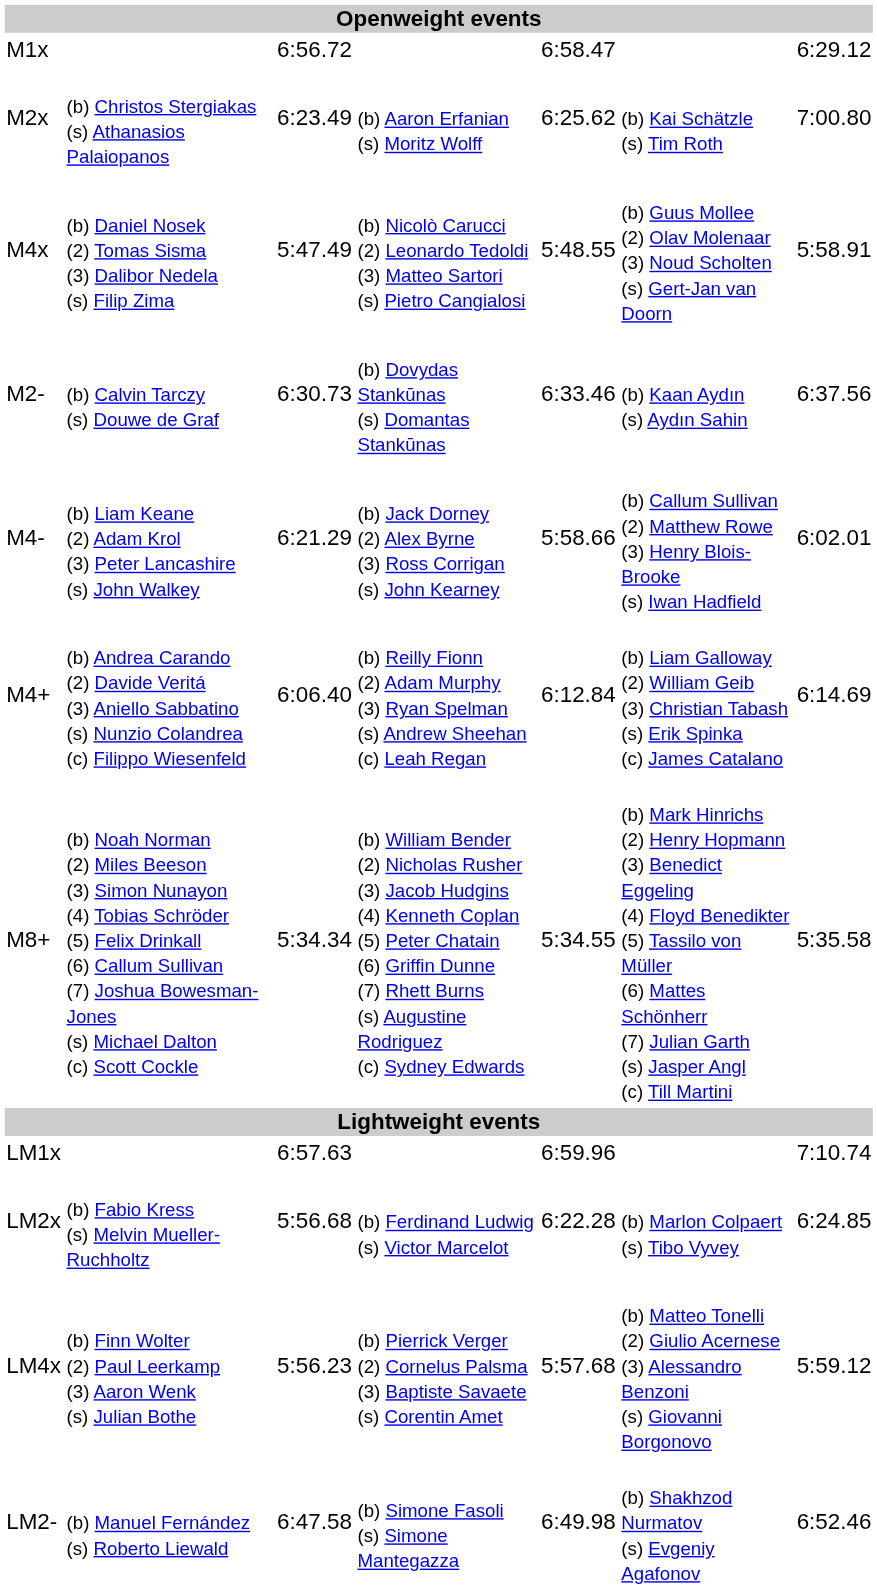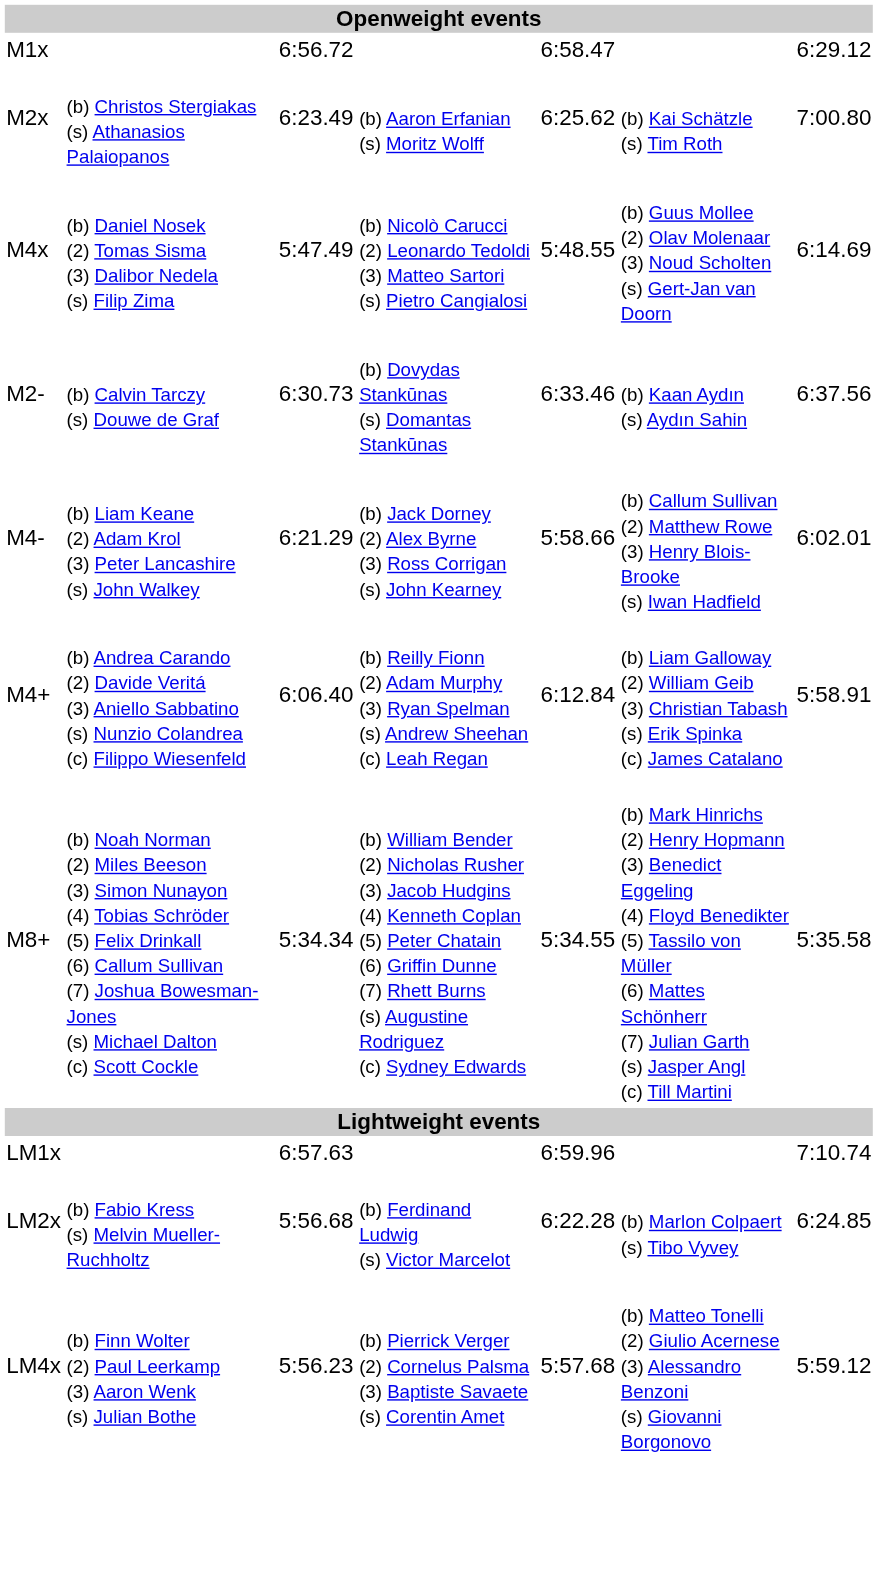M4x | column 7: 5:58.91 -> 6:14.69
M4+ | column 7: 6:14.69 -> 5:58.91
- row: LM2- | (b) Manuel Fernández (s) Roberto Liewald | 6:47.58 | (b) Simone Fasoli (s) Simone Mantegazza | 6:49.98 | (b) Shakhzod Nurmatov (s) Evgeniy Agafonov | 6:52.46
